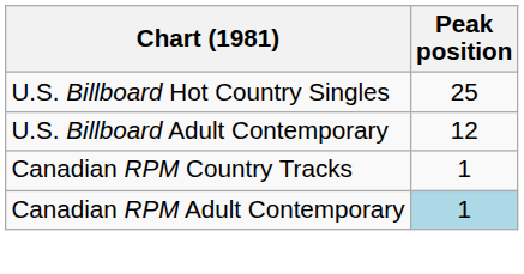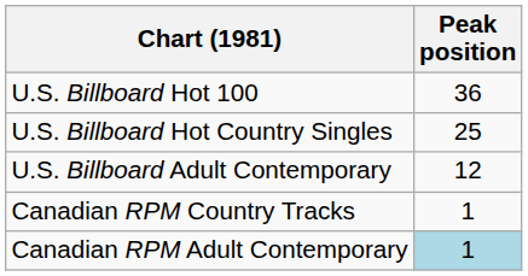+ row: U.S. Billboard Hot 100 | 36
